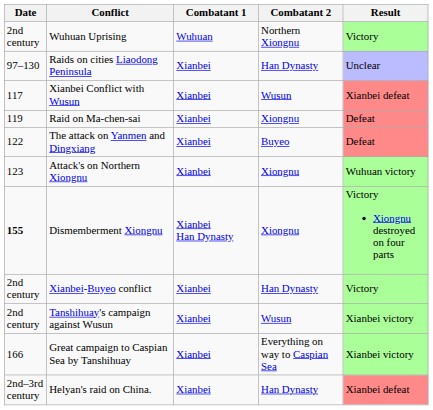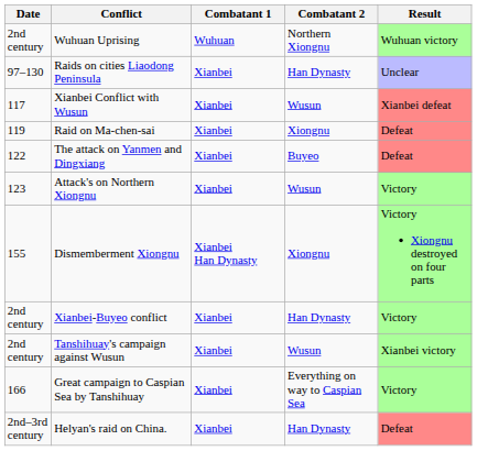Wuhuan Uprising | Result: Victory -> Wuhuan victory
Attack's on Northern Xiongnu | Combatant 2: Xiongnu -> Wusun
Attack's on Northern Xiongnu | Result: Wuhuan victory -> Victory
Dismemberment Xiongnu | Date: bold -> normal
Great campaign to Caspian Sea by Tanshihuay | Result: Xianbei victory -> Victory
Helyan's raid on China. | Result: Xianbei defeat -> Defeat
